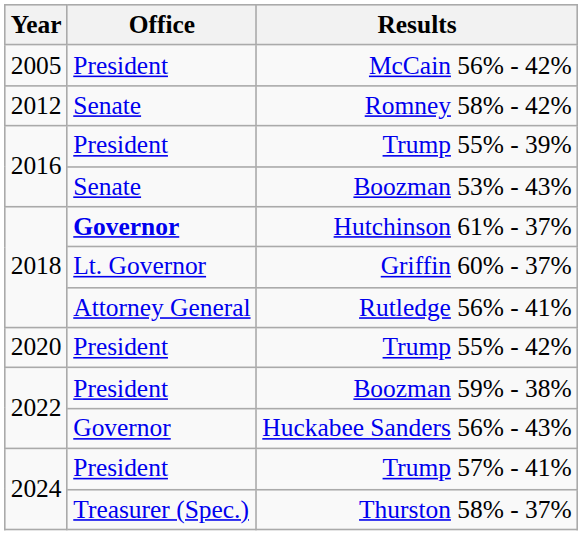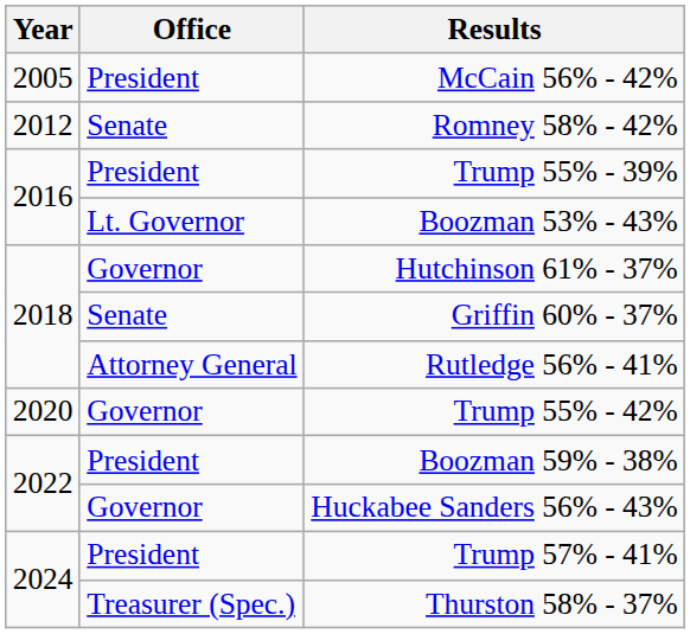Boozman 53% - 43% | Office: Senate -> Lt. Governor
Hutchinson 61% - 37% | Office: bold -> normal
Griffin 60% - 37% | Office: Lt. Governor -> Senate
Trump 55% - 42% | Office: President -> Governor
